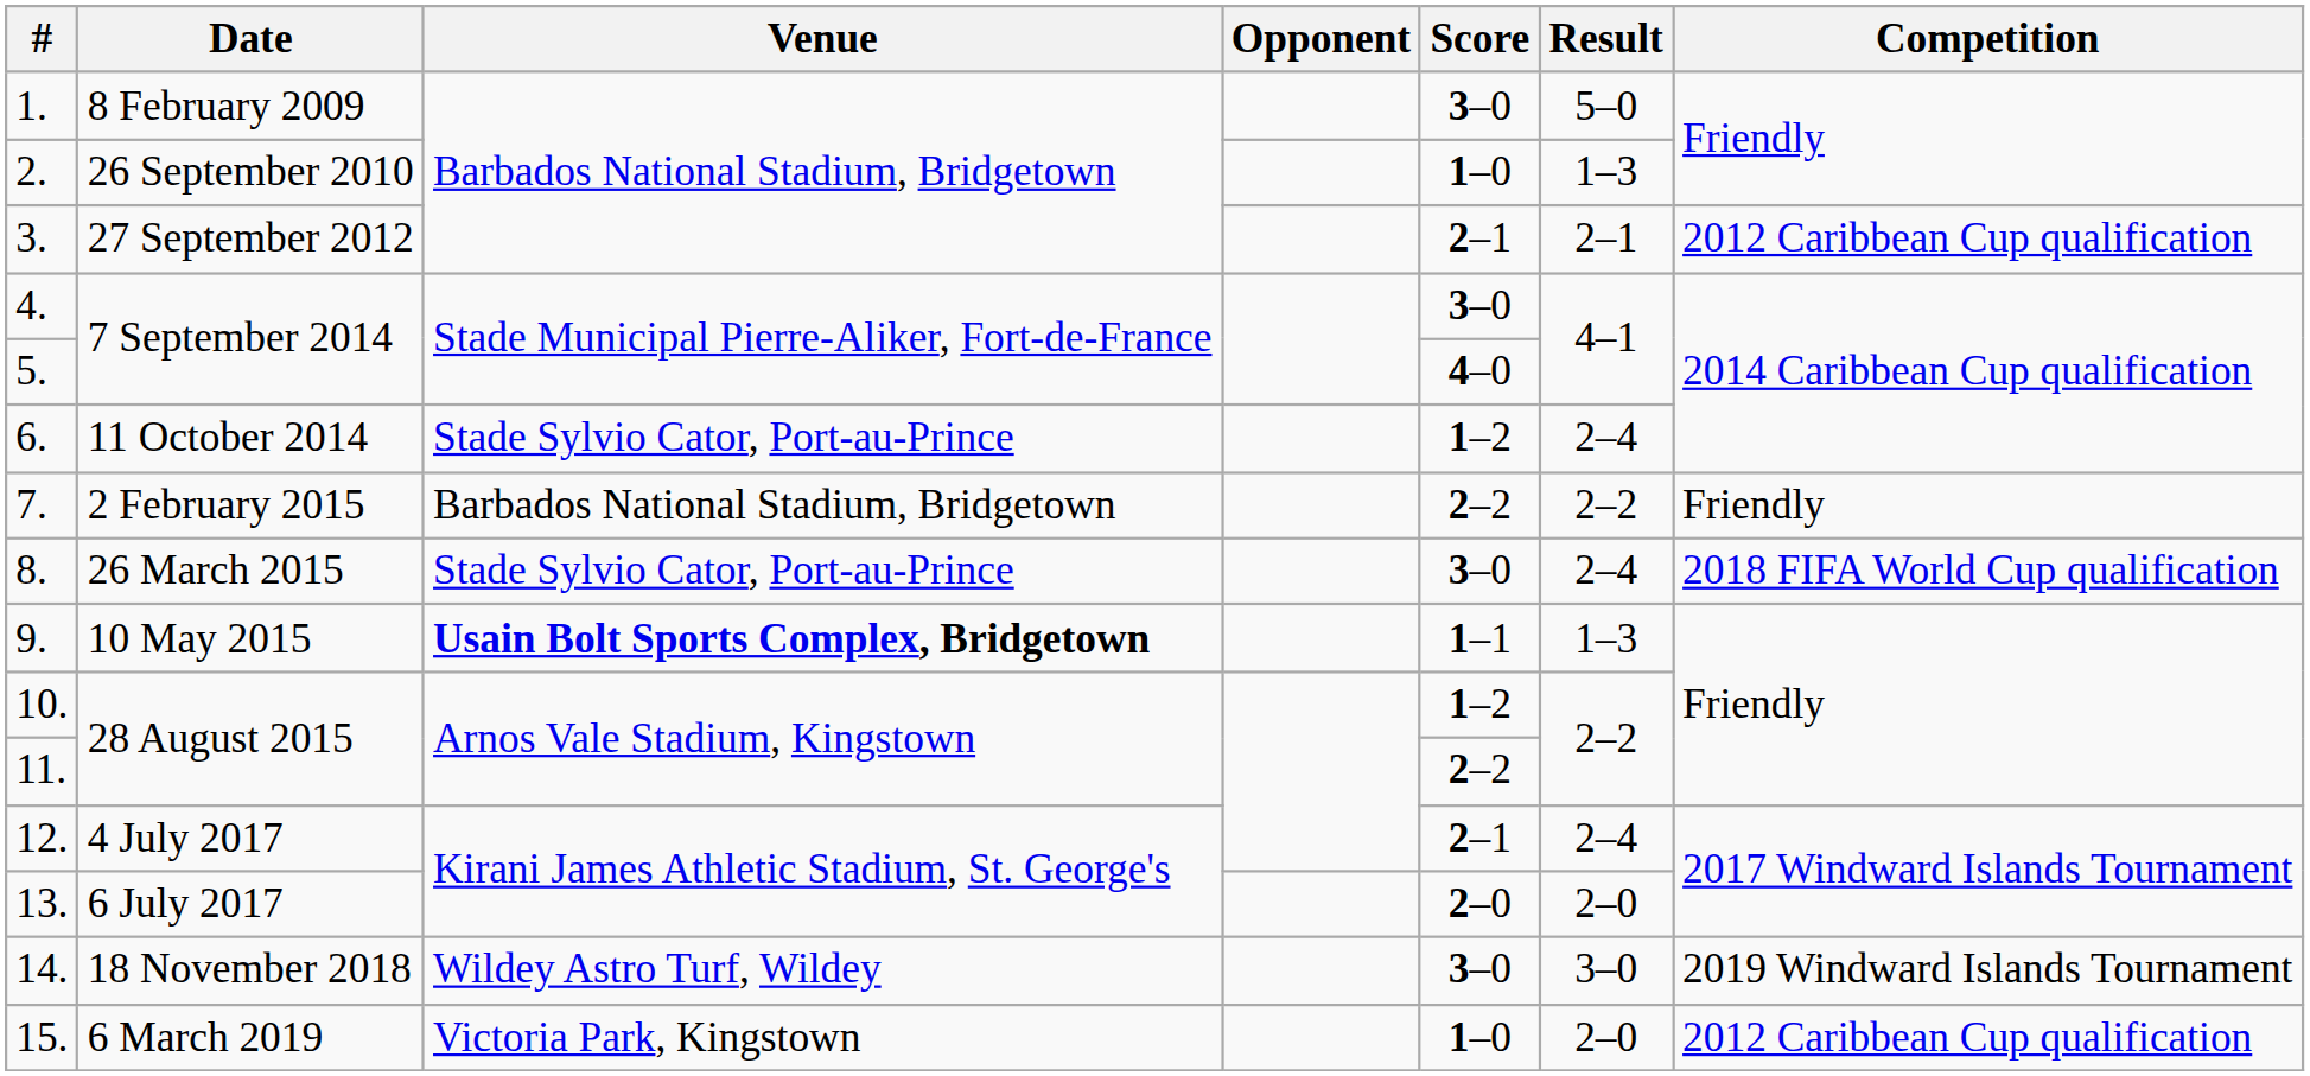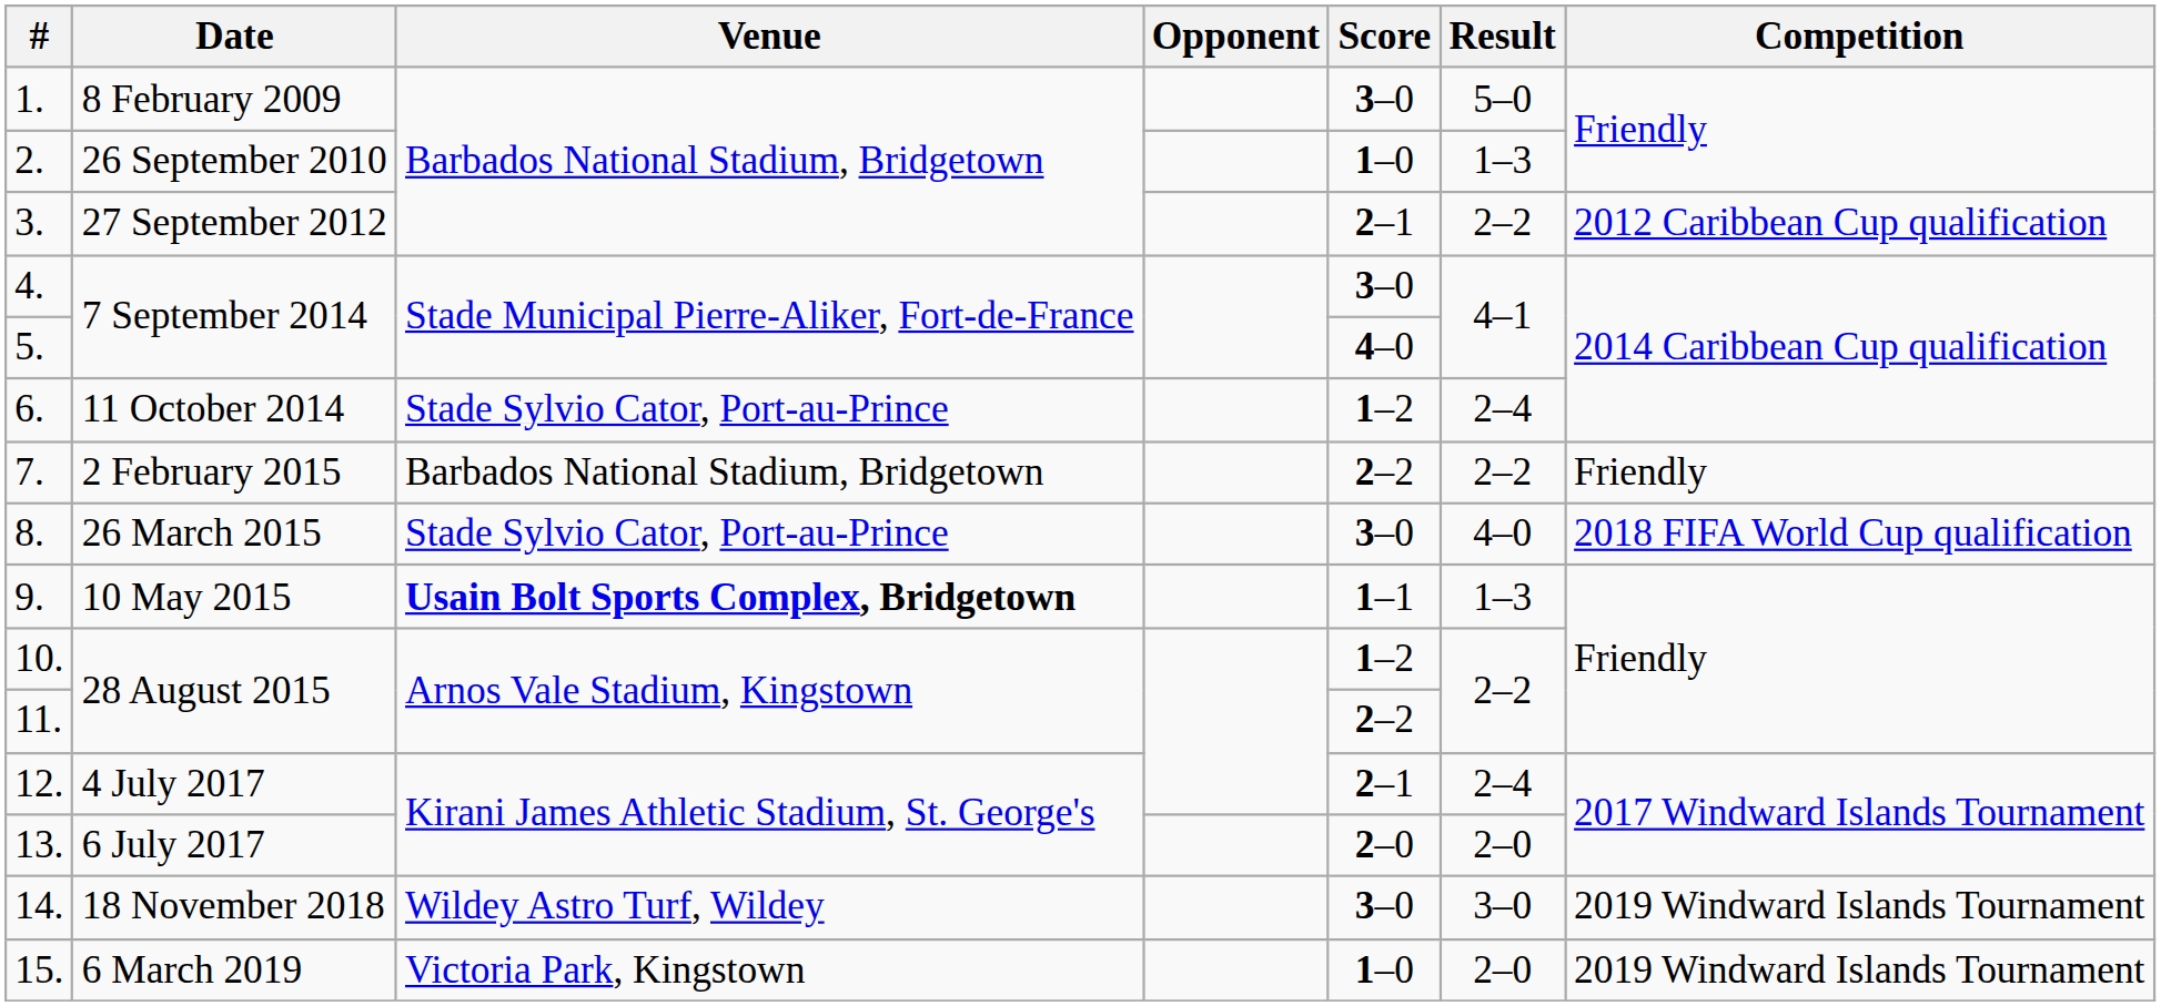3. | Result: 2–1 -> 2–2
8. | Result: 2–4 -> 4–0
15. | Competition: 2012 Caribbean Cup qualification -> 2019 Windward Islands Tournament
